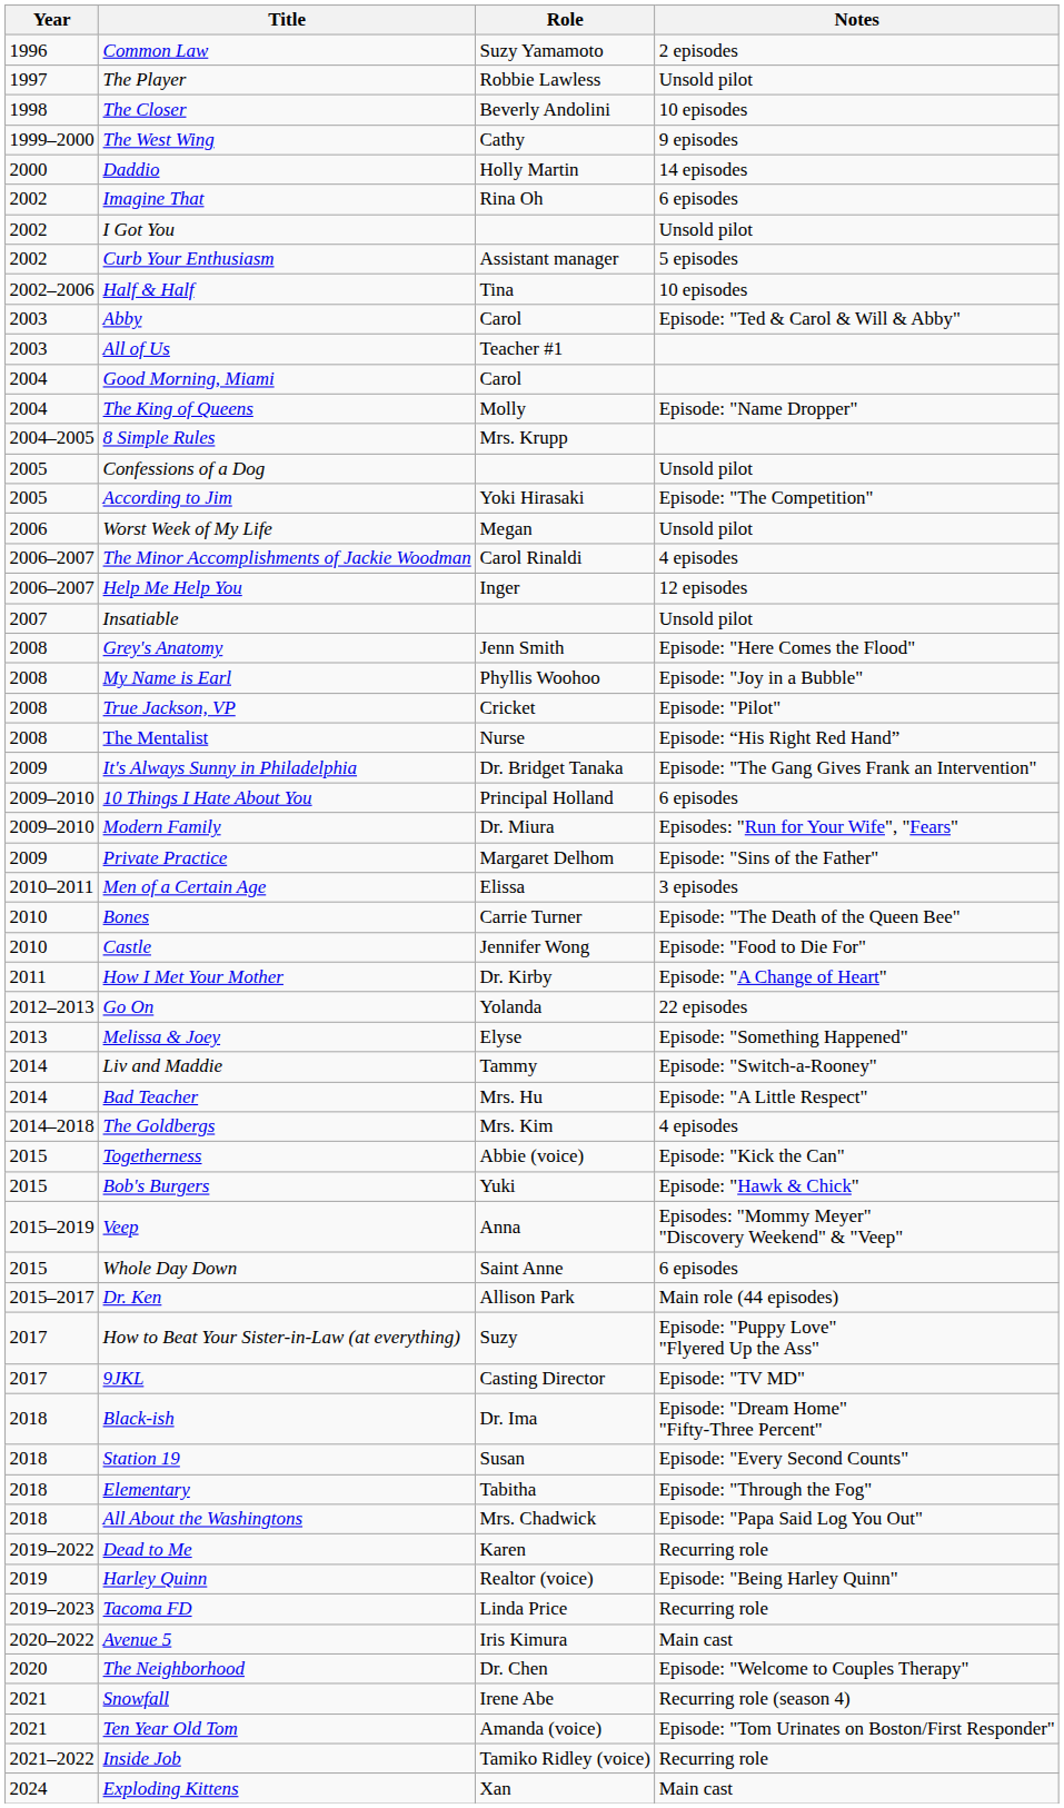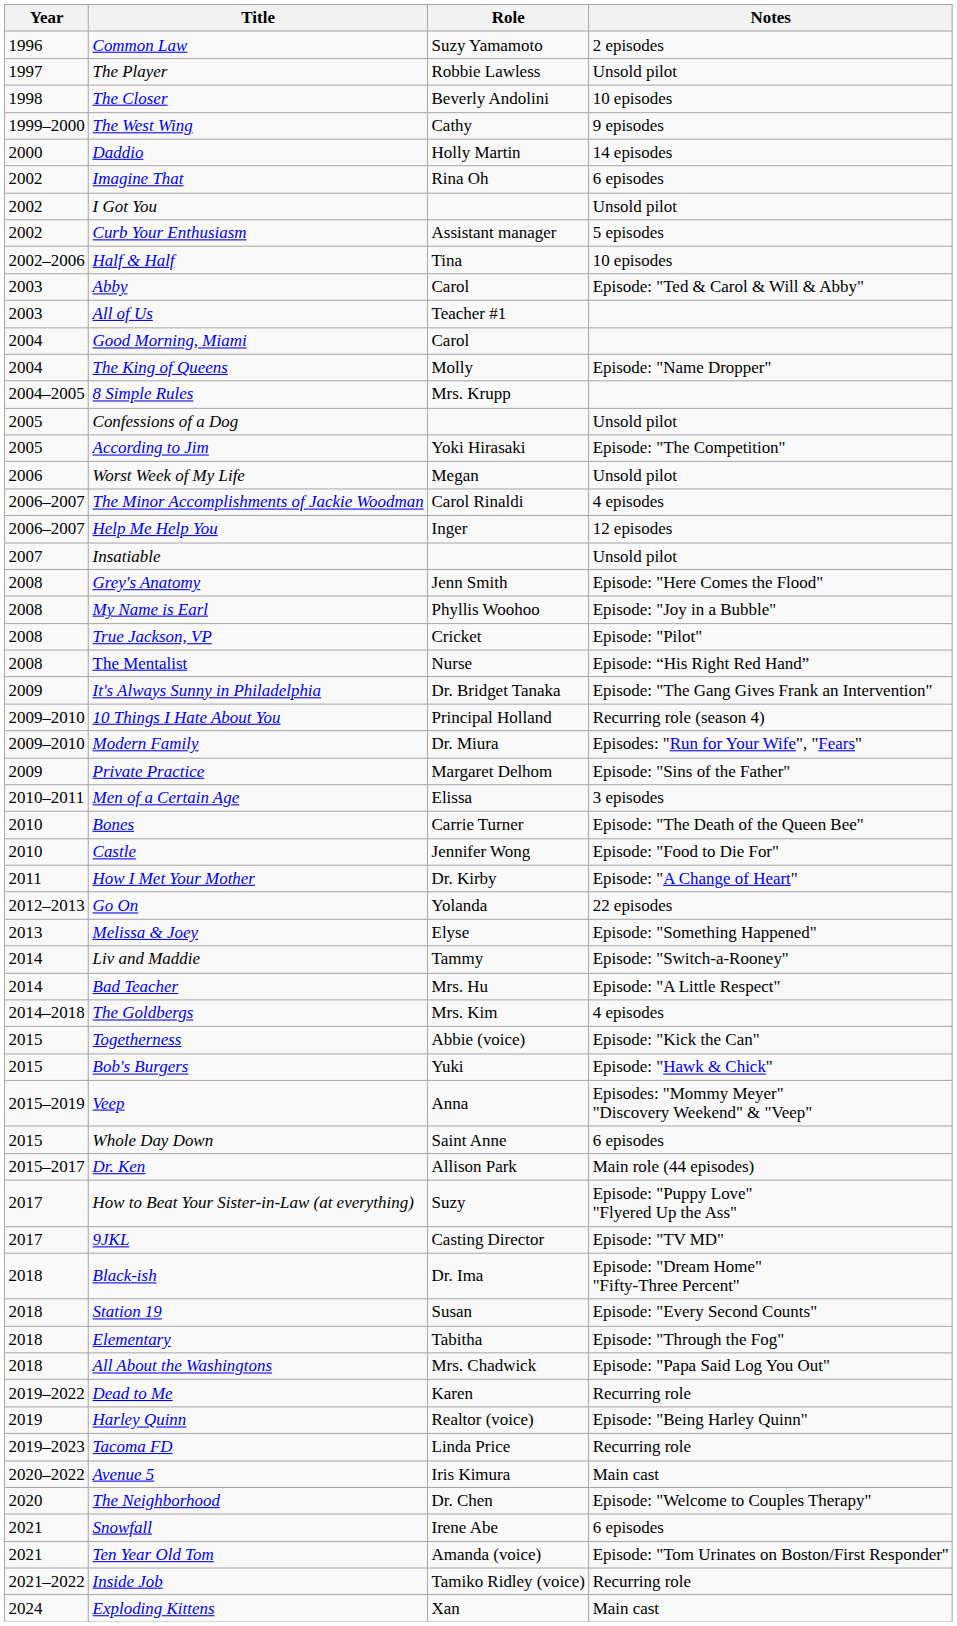10 Things I Hate About You | Notes: 6 episodes -> Recurring role (season 4)
Snowfall | Notes: Recurring role (season 4) -> 6 episodes
